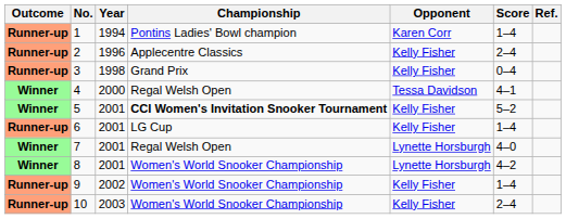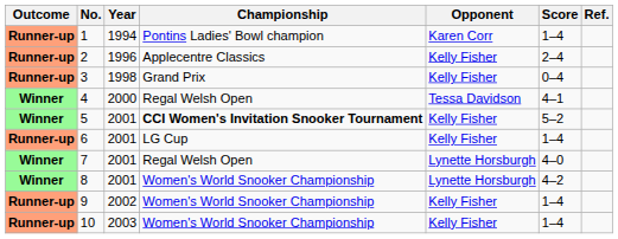10 | Score: 2–4 -> 1–4
